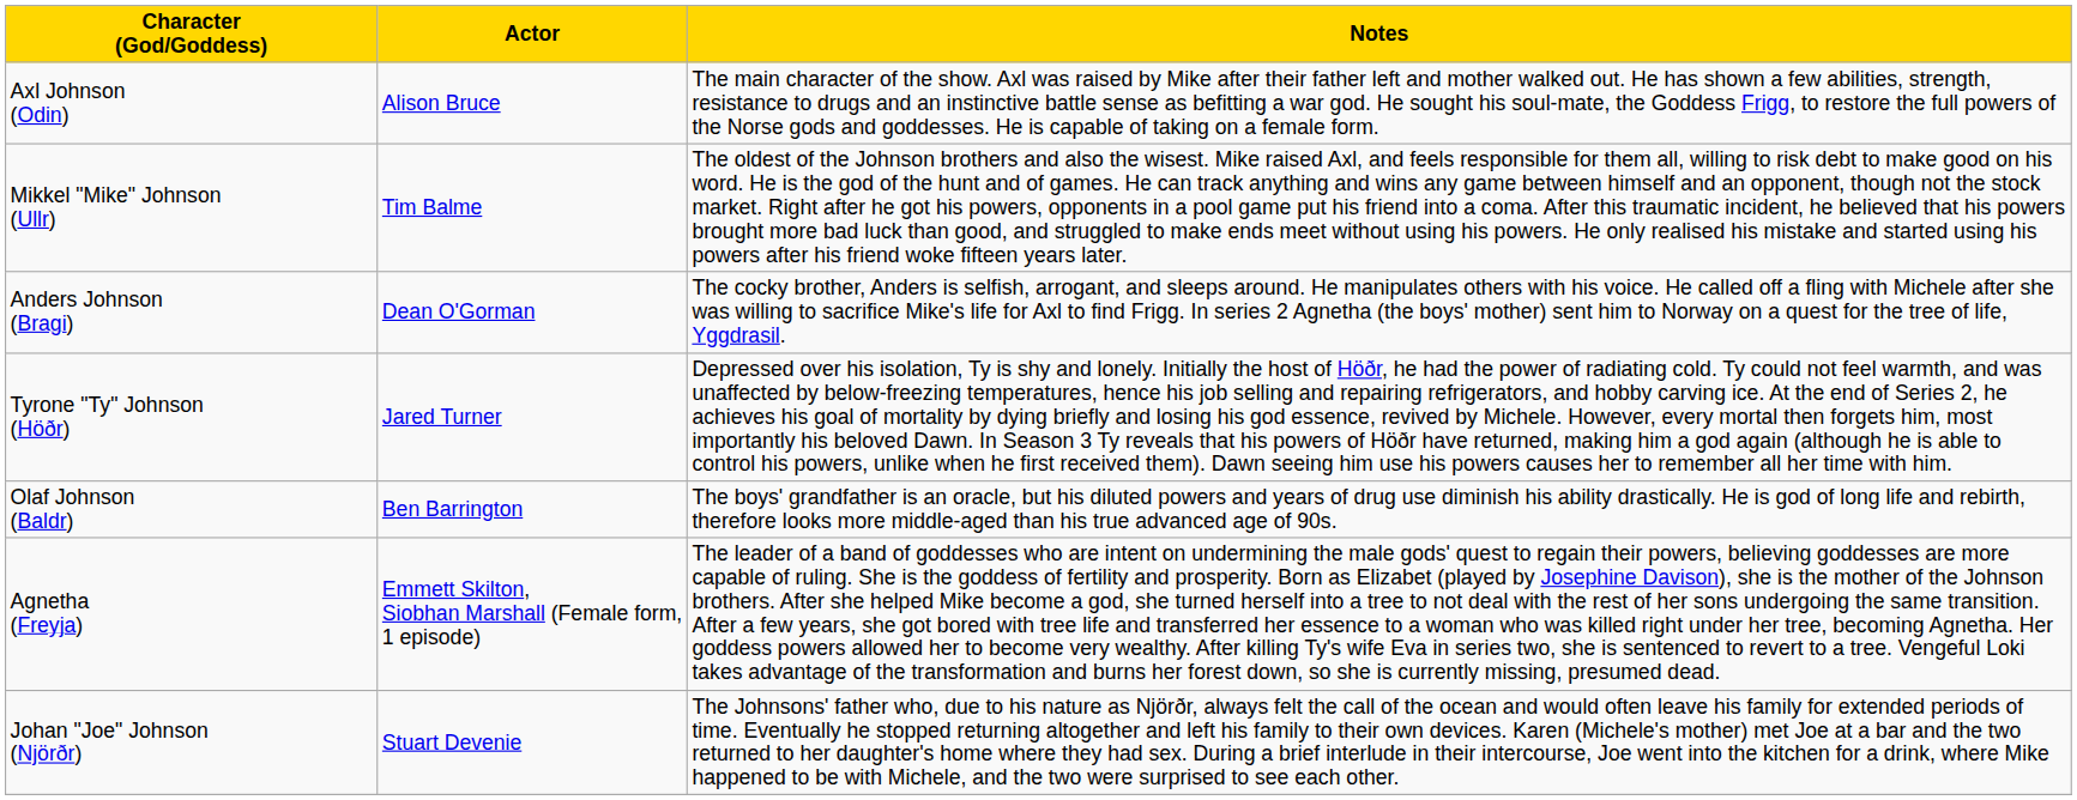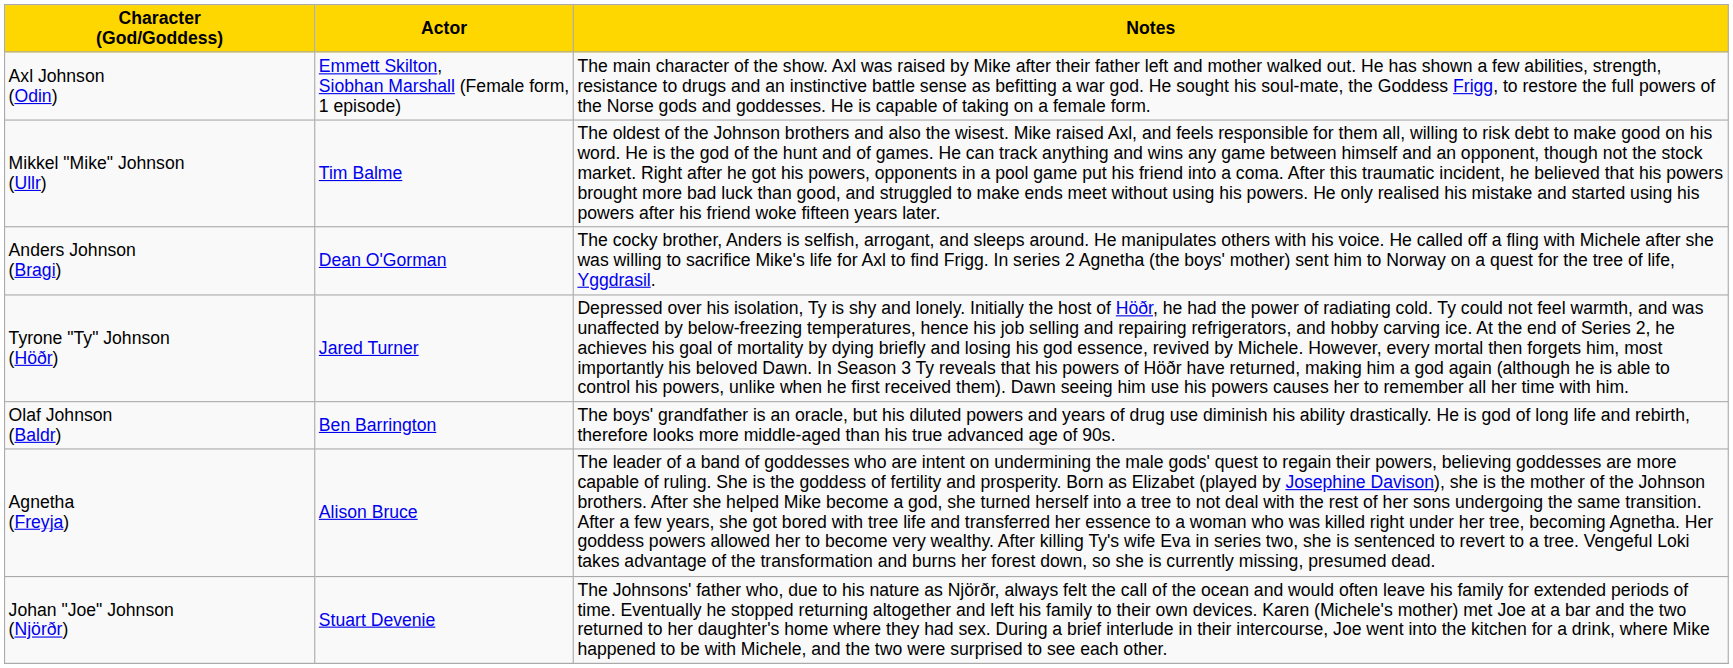Axl Johnson (Odin) | Actor: Alison Bruce -> Emmett Skilton, Siobhan Marshall (Female form, 1 episode)
Agnetha (Freyja) | Actor: Emmett Skilton, Siobhan Marshall (Female form, 1 episode) -> Alison Bruce
